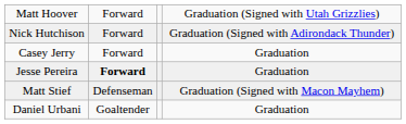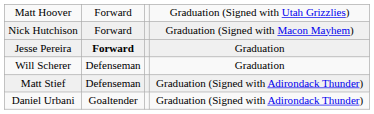Nick Hutchison | column 4: Graduation (Signed with Adirondack Thunder) -> Graduation (Signed with Macon Mayhem)
- row: Casey Jerry | Forward | Graduation
+ row: Will Scherer | Defenseman | Graduation
Matt Stief | column 4: Graduation (Signed with Macon Mayhem) -> Graduation (Signed with Adirondack Thunder)
Daniel Urbani | column 4: Graduation -> Graduation (Signed with Adirondack Thunder)
